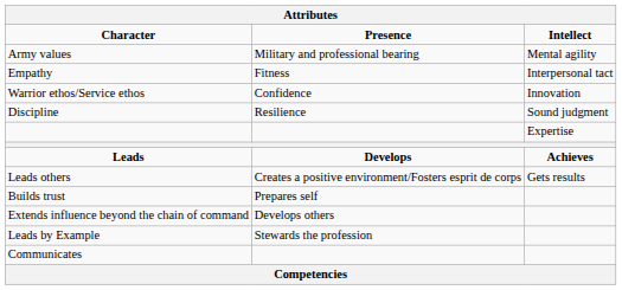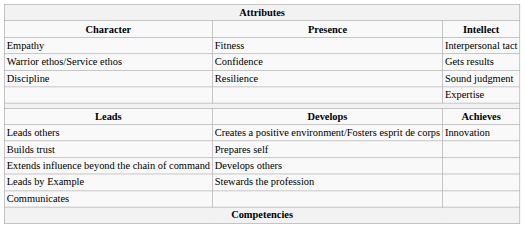- row: Army values | Military and professional bearing | Mental agility
Warrior ethos/Service ethos | Intellect: Innovation -> Gets results
Leads others | Intellect: Gets results -> Innovation
